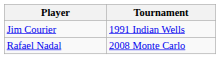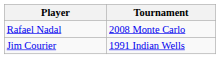rows swapped: Jim Courier <-> Rafael Nadal
